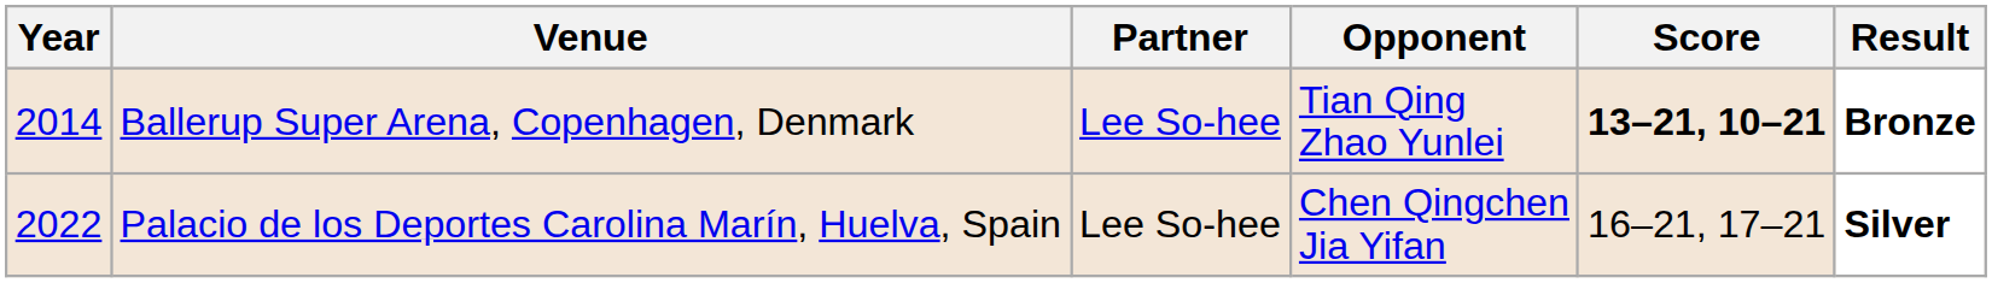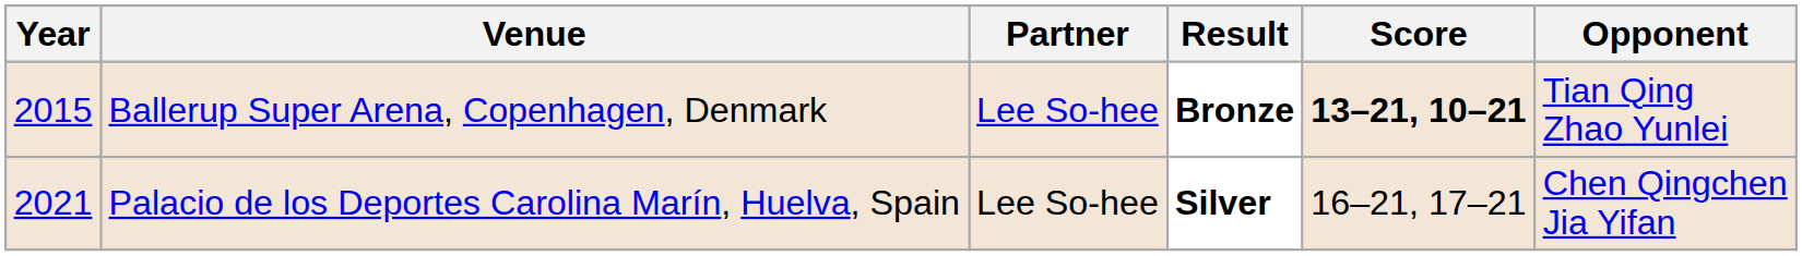columns swapped: Opponent <-> Result
Ballerup Super Arena, Copenhagen, Denmark | Year: 2014 -> 2015
Palacio de los Deportes Carolina Marín, Huelva, Spain | Year: 2022 -> 2021
